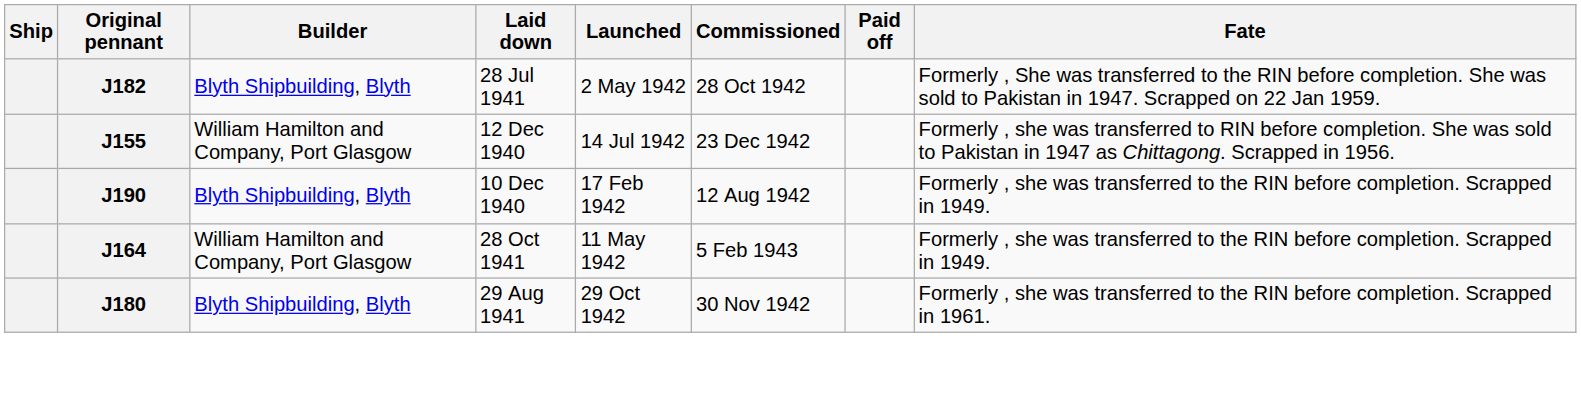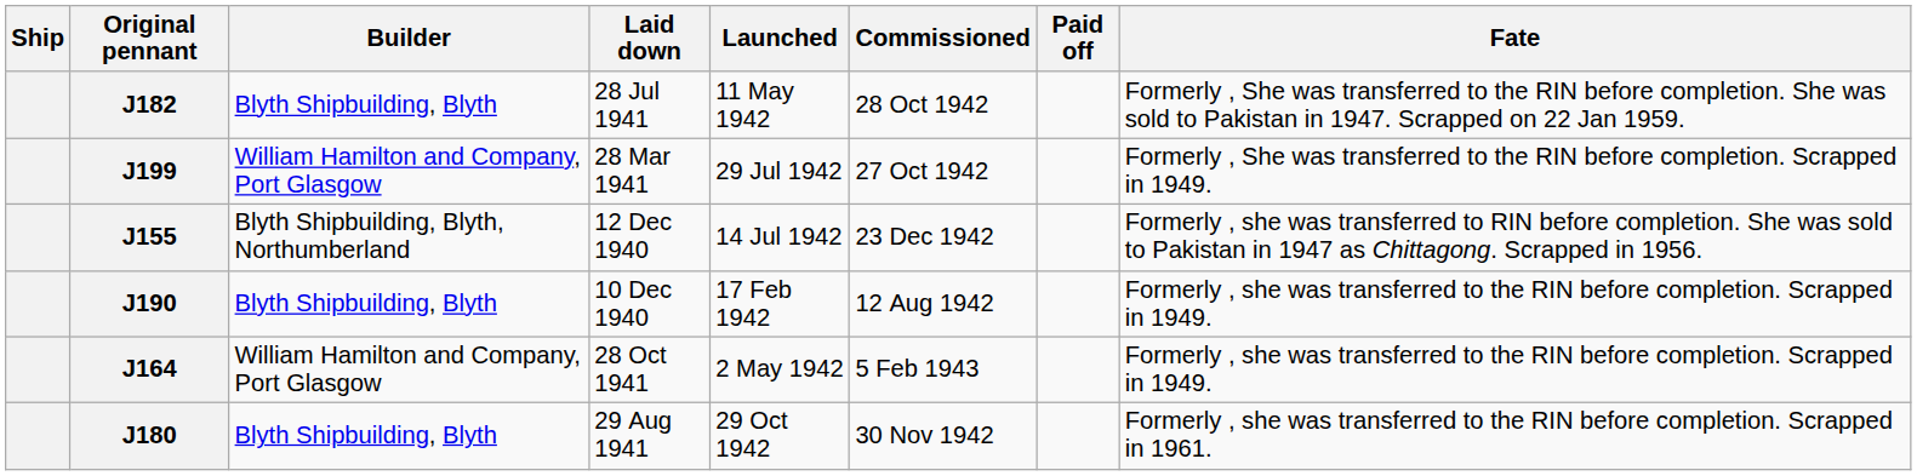J182 | Launched: 2 May 1942 -> 11 May 1942
+ row: J199 | William Hamilton and Company, Port Glasgow | 28 Mar 1941 | 29 Jul 1942 | 27 Oct 1942 | Formerly , She was transferred to the RIN before completion. Scrapped in 1949.
J155 | Builder: William Hamilton and Company, Port Glasgow -> Blyth Shipbuilding, Blyth, Northumberland
J164 | Launched: 11 May 1942 -> 2 May 1942
